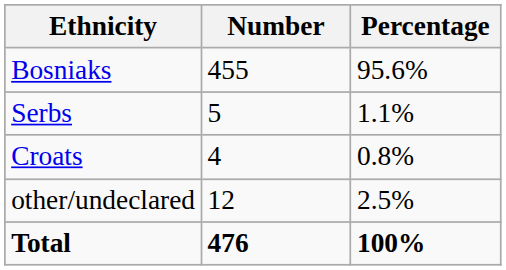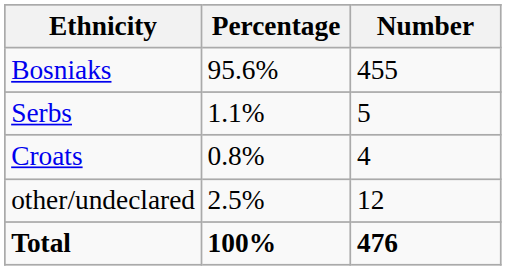columns swapped: Number <-> Percentage
